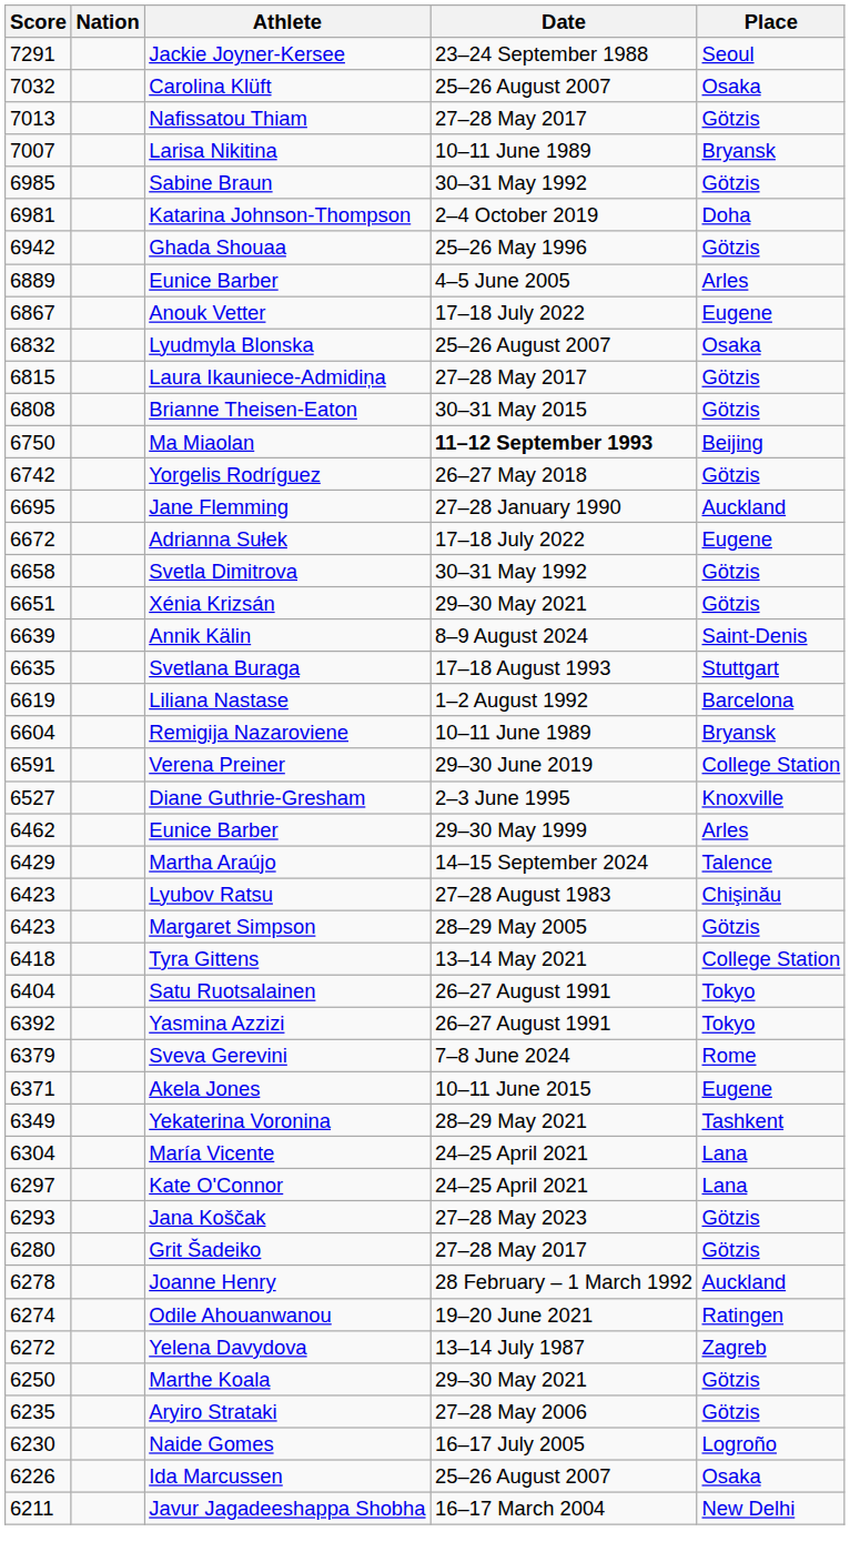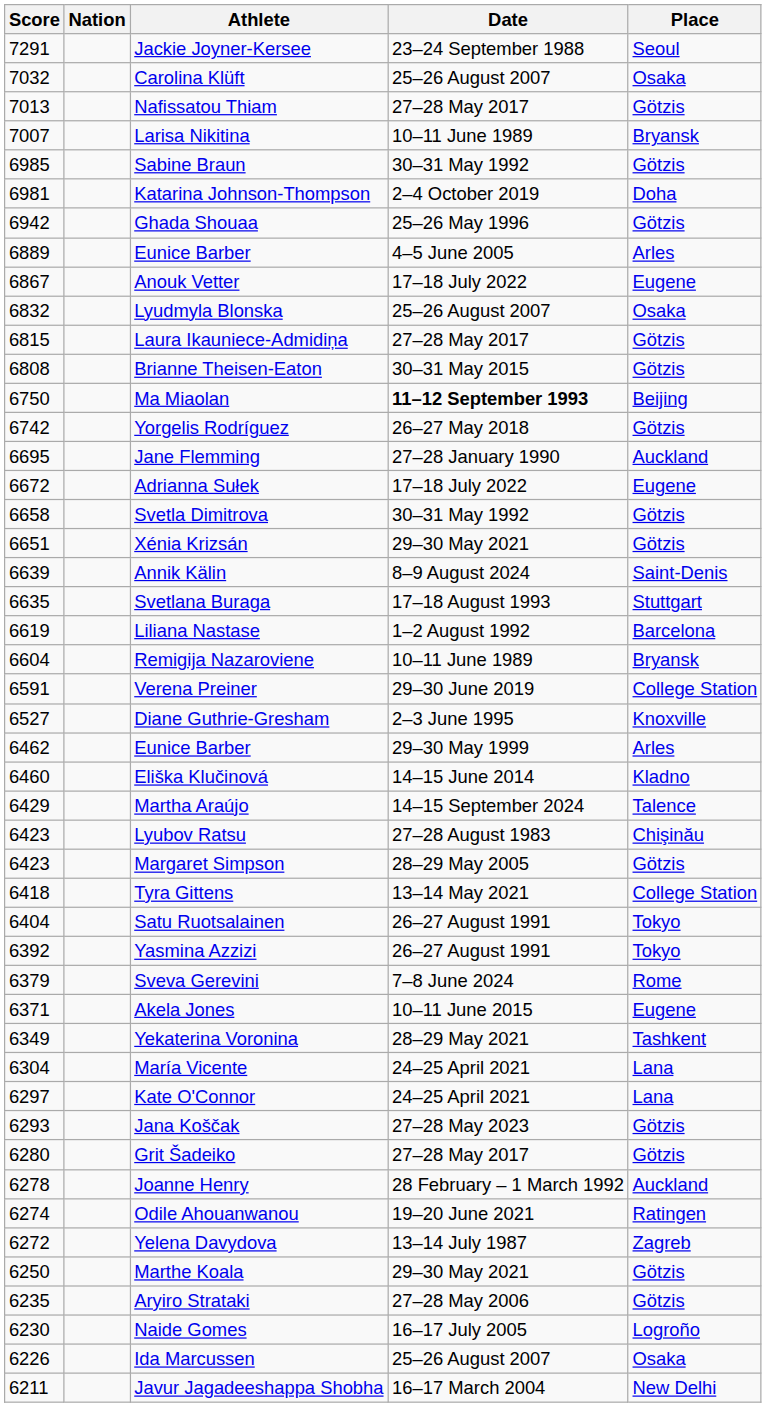+ row: 6460 | Eliška Klučinová | 14–15 June 2014 | Kladno
